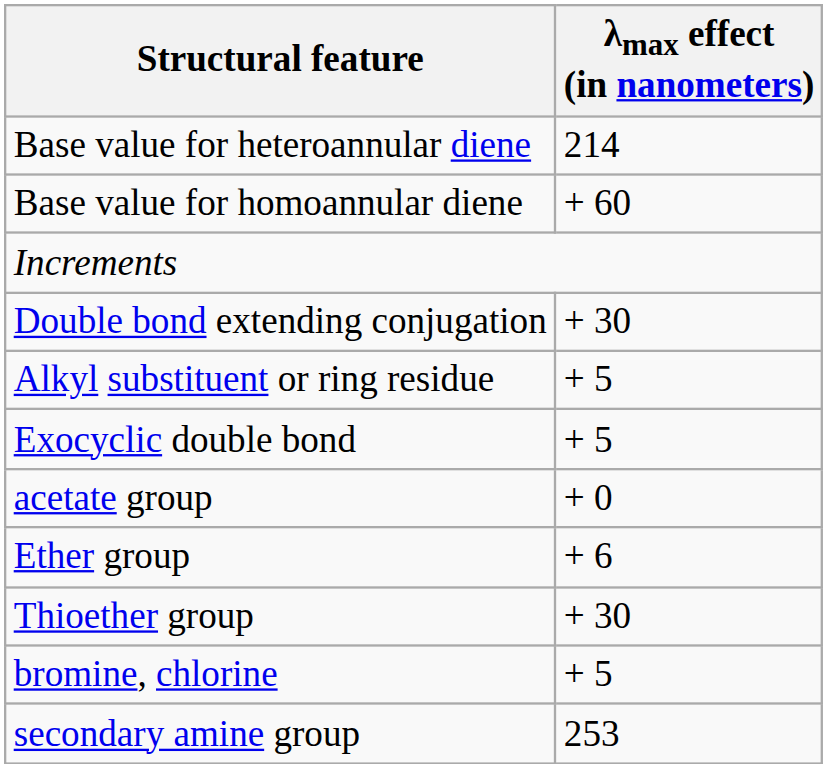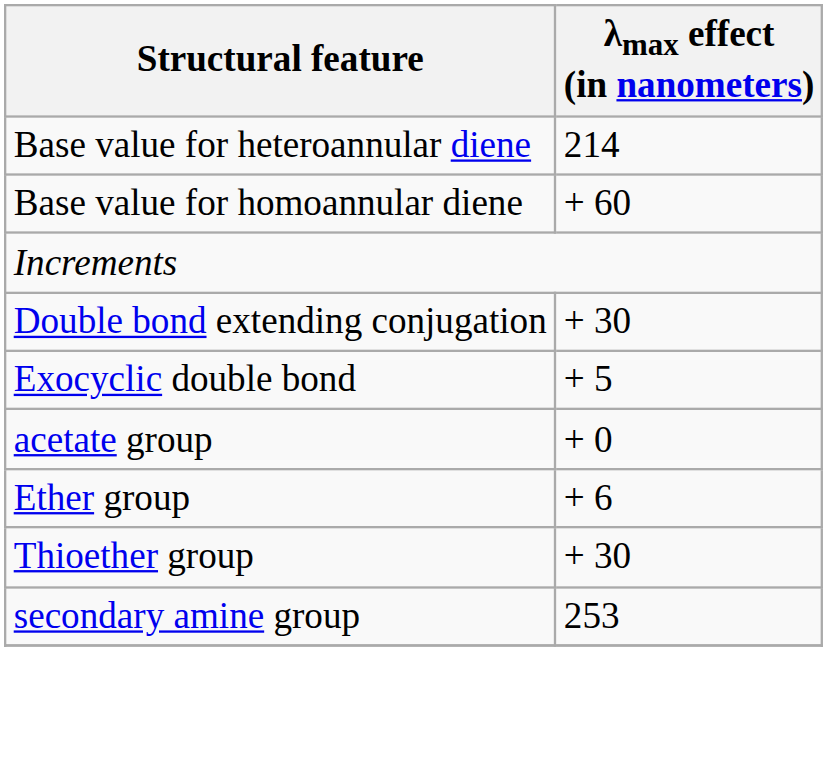- row: Alkyl substituent or ring residue | + 5
- row: bromine, chlorine | + 5
